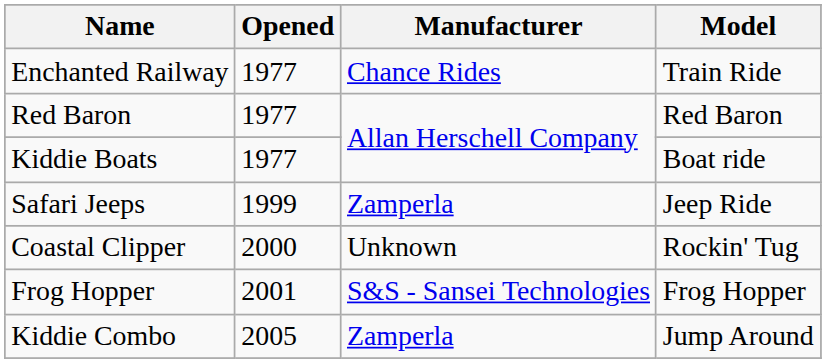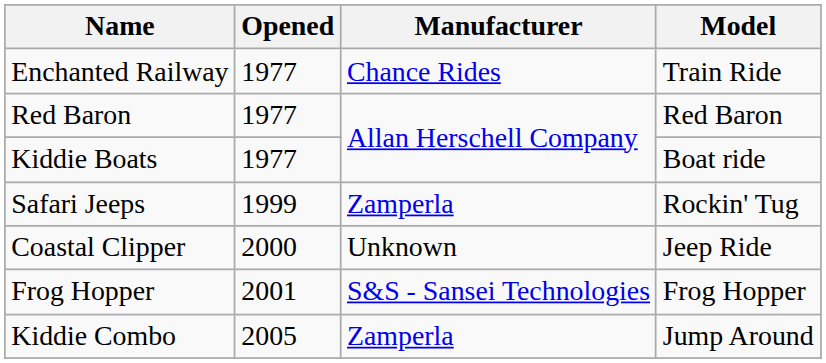Safari Jeeps | Model: Jeep Ride -> Rockin' Tug
Coastal Clipper | Model: Rockin' Tug -> Jeep Ride
